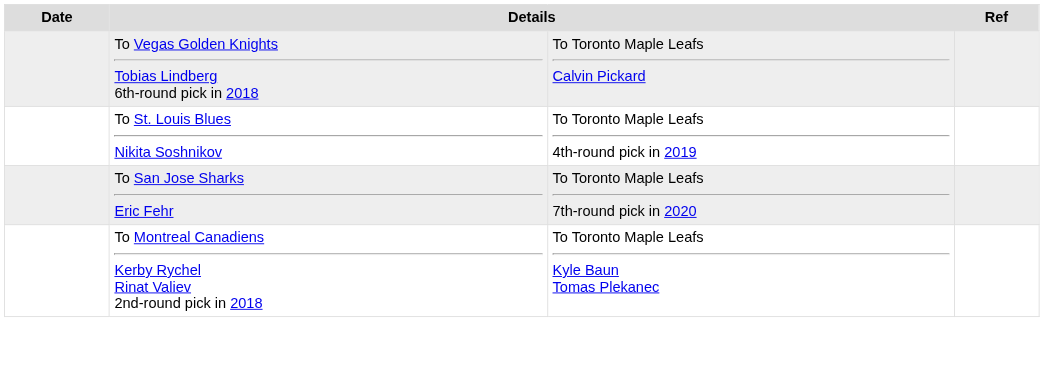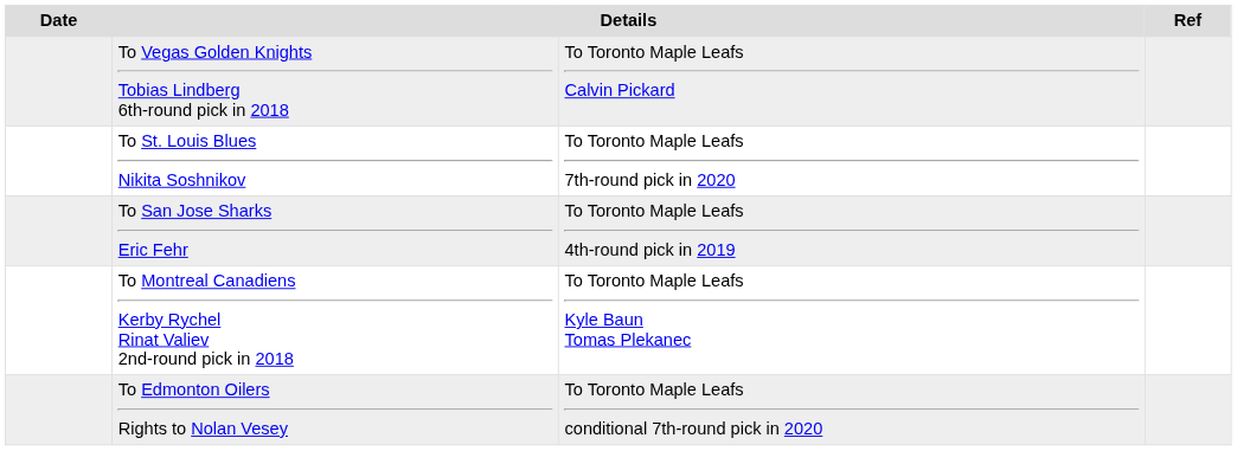To St. Louis Blues Nikita Soshnikov | column 3: To Toronto Maple Leafs 4th-round pick in 2019 -> To Toronto Maple Leafs 7th-round pick in 2020
To San Jose Sharks Eric Fehr | column 3: To Toronto Maple Leafs 7th-round pick in 2020 -> To Toronto Maple Leafs 4th-round pick in 2019
+ row: To Edmonton Oilers Rights to Nolan Vesey | To Toronto Maple Leafs conditional 7th-round pick in 2020
